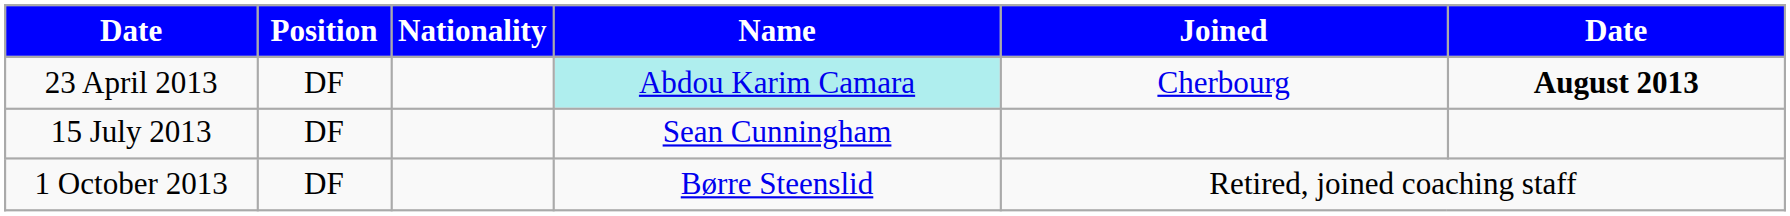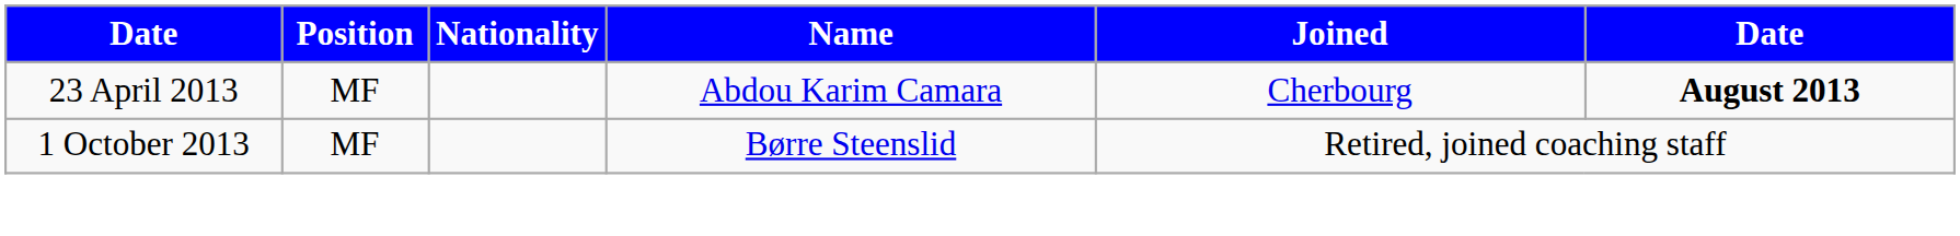23 April 2013 | Position: DF -> MF
23 April 2013 | Name: paleturquoise background -> no background
- row: 15 July 2013 | DF | Sean Cunningham
1 October 2013 | Position: DF -> MF
